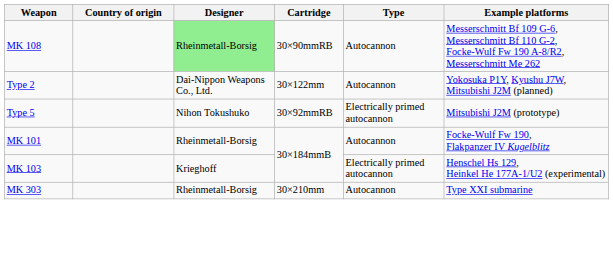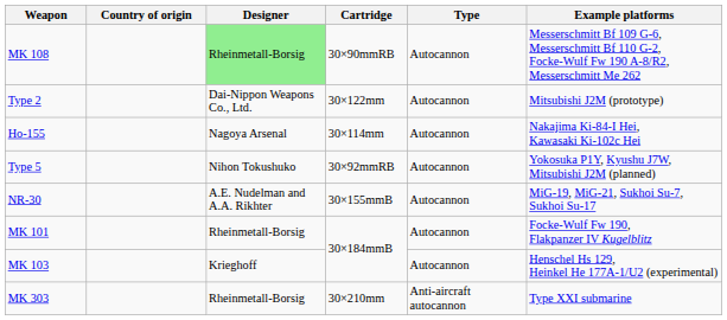Type 2 | Example platforms: Yokosuka P1Y, Kyushu J7W, Mitsubishi J2M (planned) -> Mitsubishi J2M (prototype)
+ row: Ho-155 | Nagoya Arsenal | 30×114mm | Autocannon | Nakajima Ki-84-I Hei, Kawasaki Ki-102c Hei
Type 5 | Type: Electrically primed autocannon -> Autocannon
Type 5 | Example platforms: Mitsubishi J2M (prototype) -> Yokosuka P1Y, Kyushu J7W, Mitsubishi J2M (planned)
+ row: NR-30 | A.E. Nudelman and A.A. Rikhter | 30×155mmB | Autocannon | MiG-19, MiG-21, Sukhoi Su-7, Sukhoi Su-17
MK 103 | Type: Electrically primed autocannon -> Autocannon
MK 303 | Type: Autocannon -> Anti-aircraft autocannon
